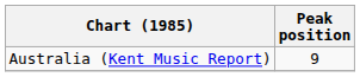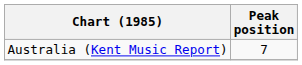Australia (Kent Music Report) | Peak position: 9 -> 7
